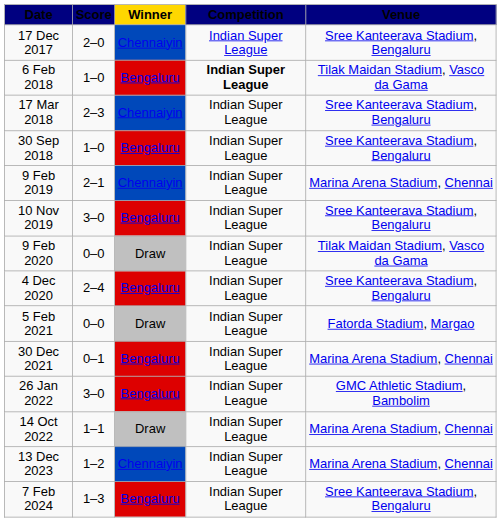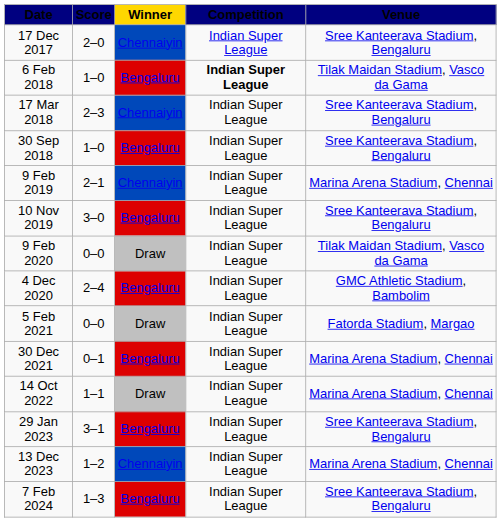4 Dec 2020 | Venue: Sree Kanteerava Stadium, Bengaluru -> GMC Athletic Stadium, Bambolim
- row: 26 Jan 2022 | 3–0 | Bengaluru | Indian Super League | GMC Athletic Stadium, Bambolim
+ row: 29 Jan 2023 | 3–1 | Bengaluru | Indian Super League | Sree Kanteerava Stadium, Bengaluru
